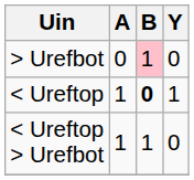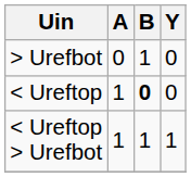> Urefbot | B: pink background -> no background
< Ureftop | Y: 1 -> 0
Urefbot | Y: 0 -> 1
